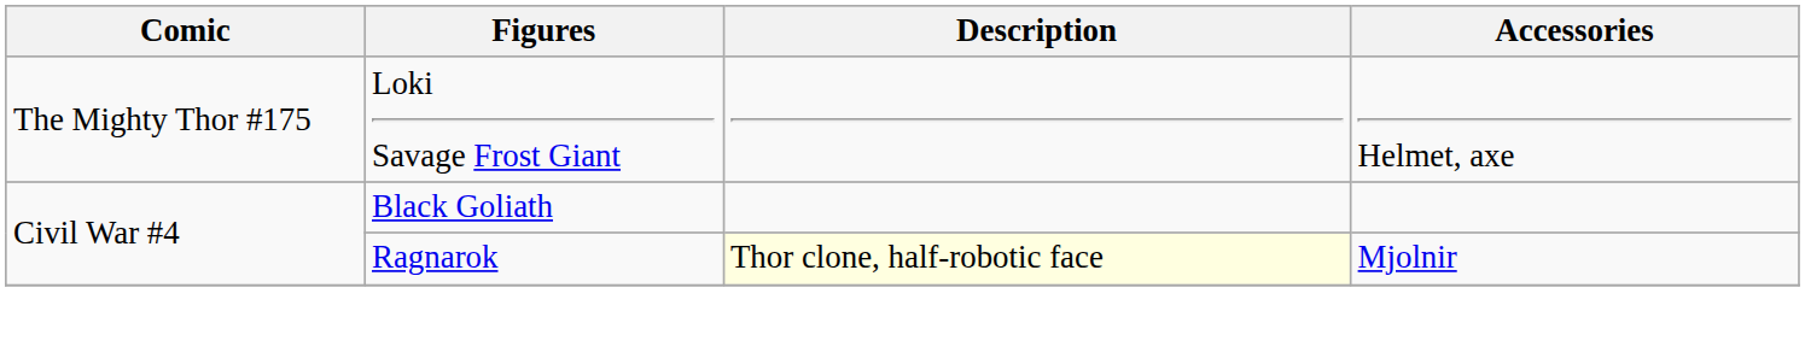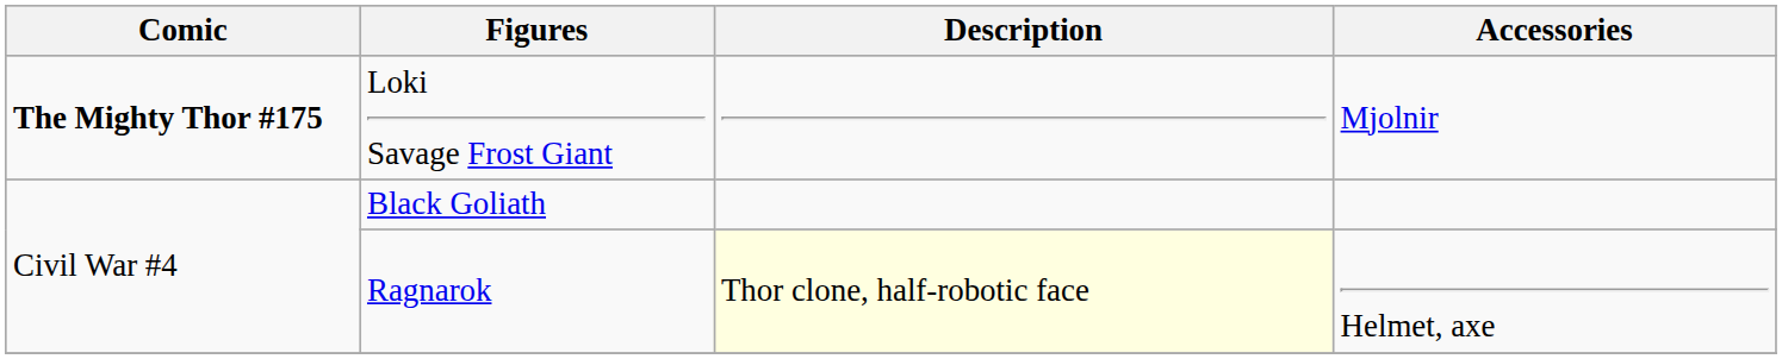Loki Savage Frost Giant | Comic: normal -> bold
Loki Savage Frost Giant | Accessories: Helmet, axe -> Mjolnir
Ragnarok | Accessories: Mjolnir -> Helmet, axe
